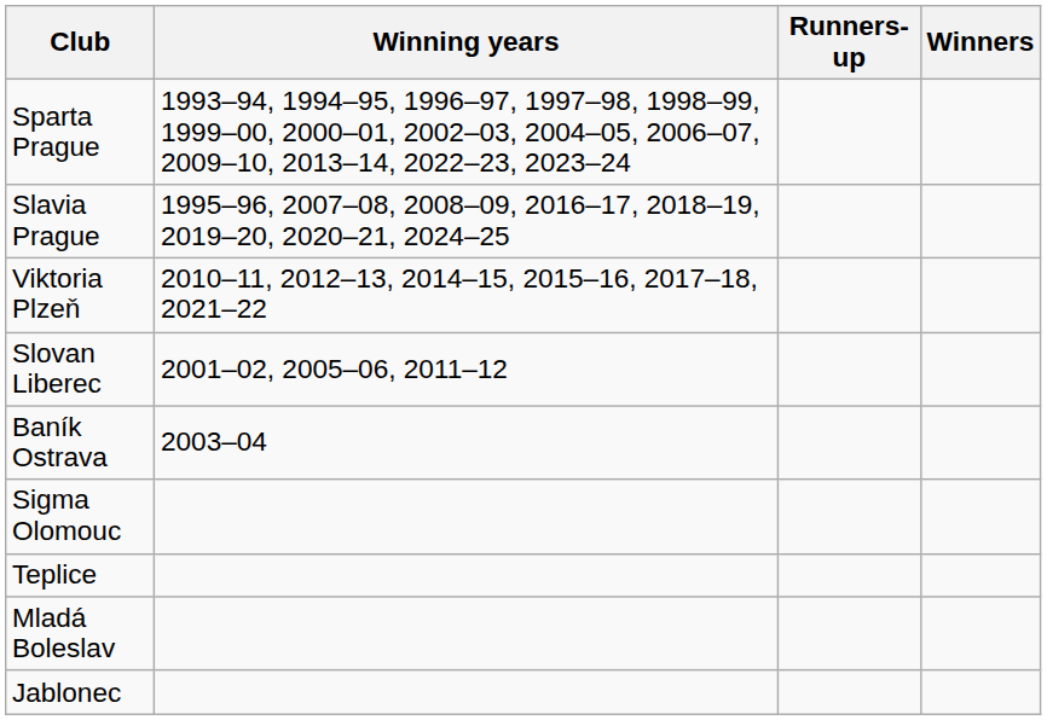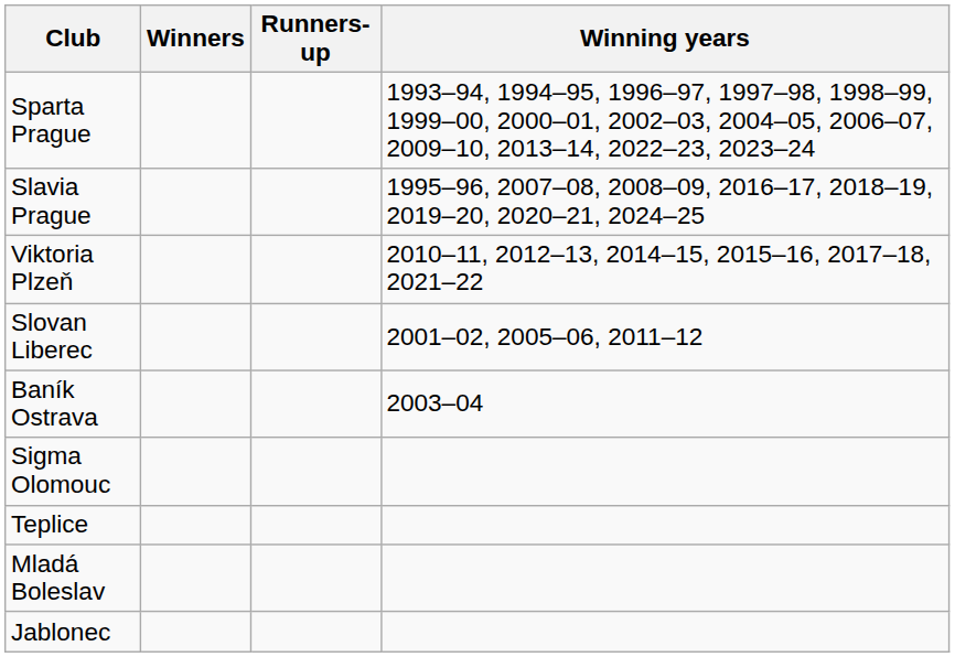columns swapped: Winners <-> Winning years
